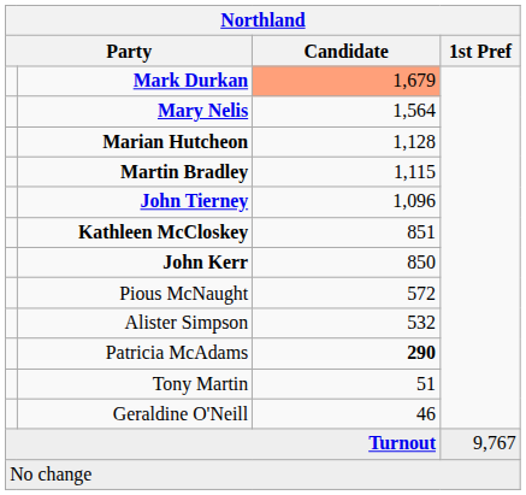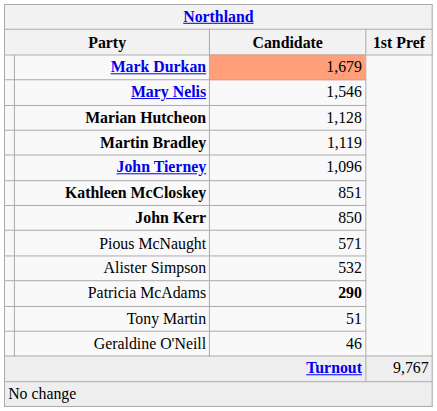Mary Nelis | Candidate: 1,564 -> 1,546
Martin Bradley | Candidate: 1,115 -> 1,119
Pious McNaught | Candidate: 572 -> 571
